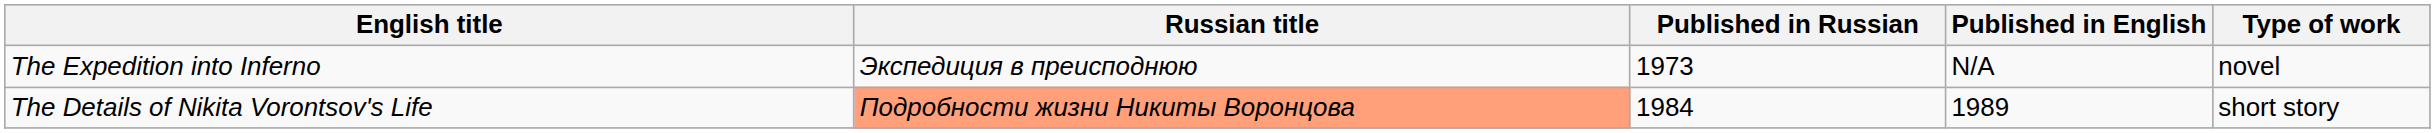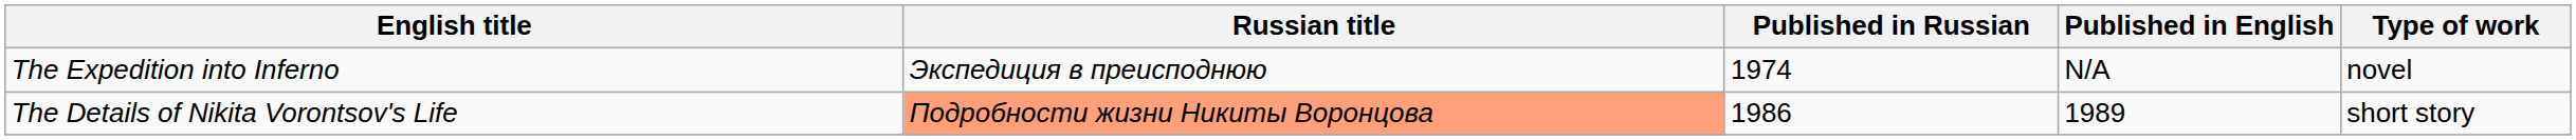The Expedition into Inferno | Published in Russian: 1973 -> 1974
The Details of Nikita Vorontsov's Life | Published in Russian: 1984 -> 1986
